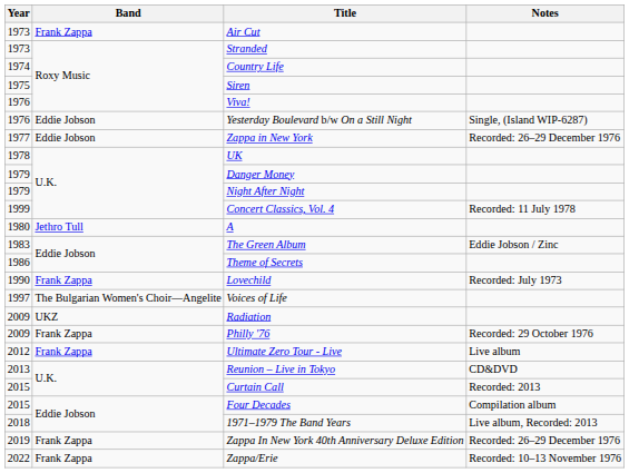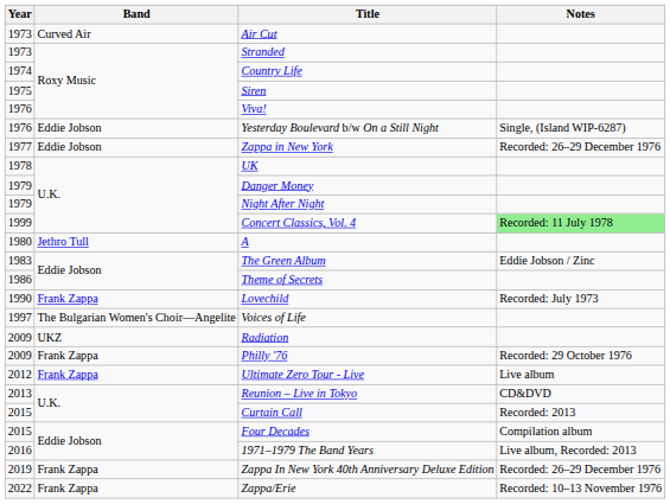Air Cut | Band: Frank Zappa -> Curved Air
Concert Classics, Vol. 4 | Notes: no background -> lightgreen background
1971–1979 The Band Years | Year: 2018 -> 2016
